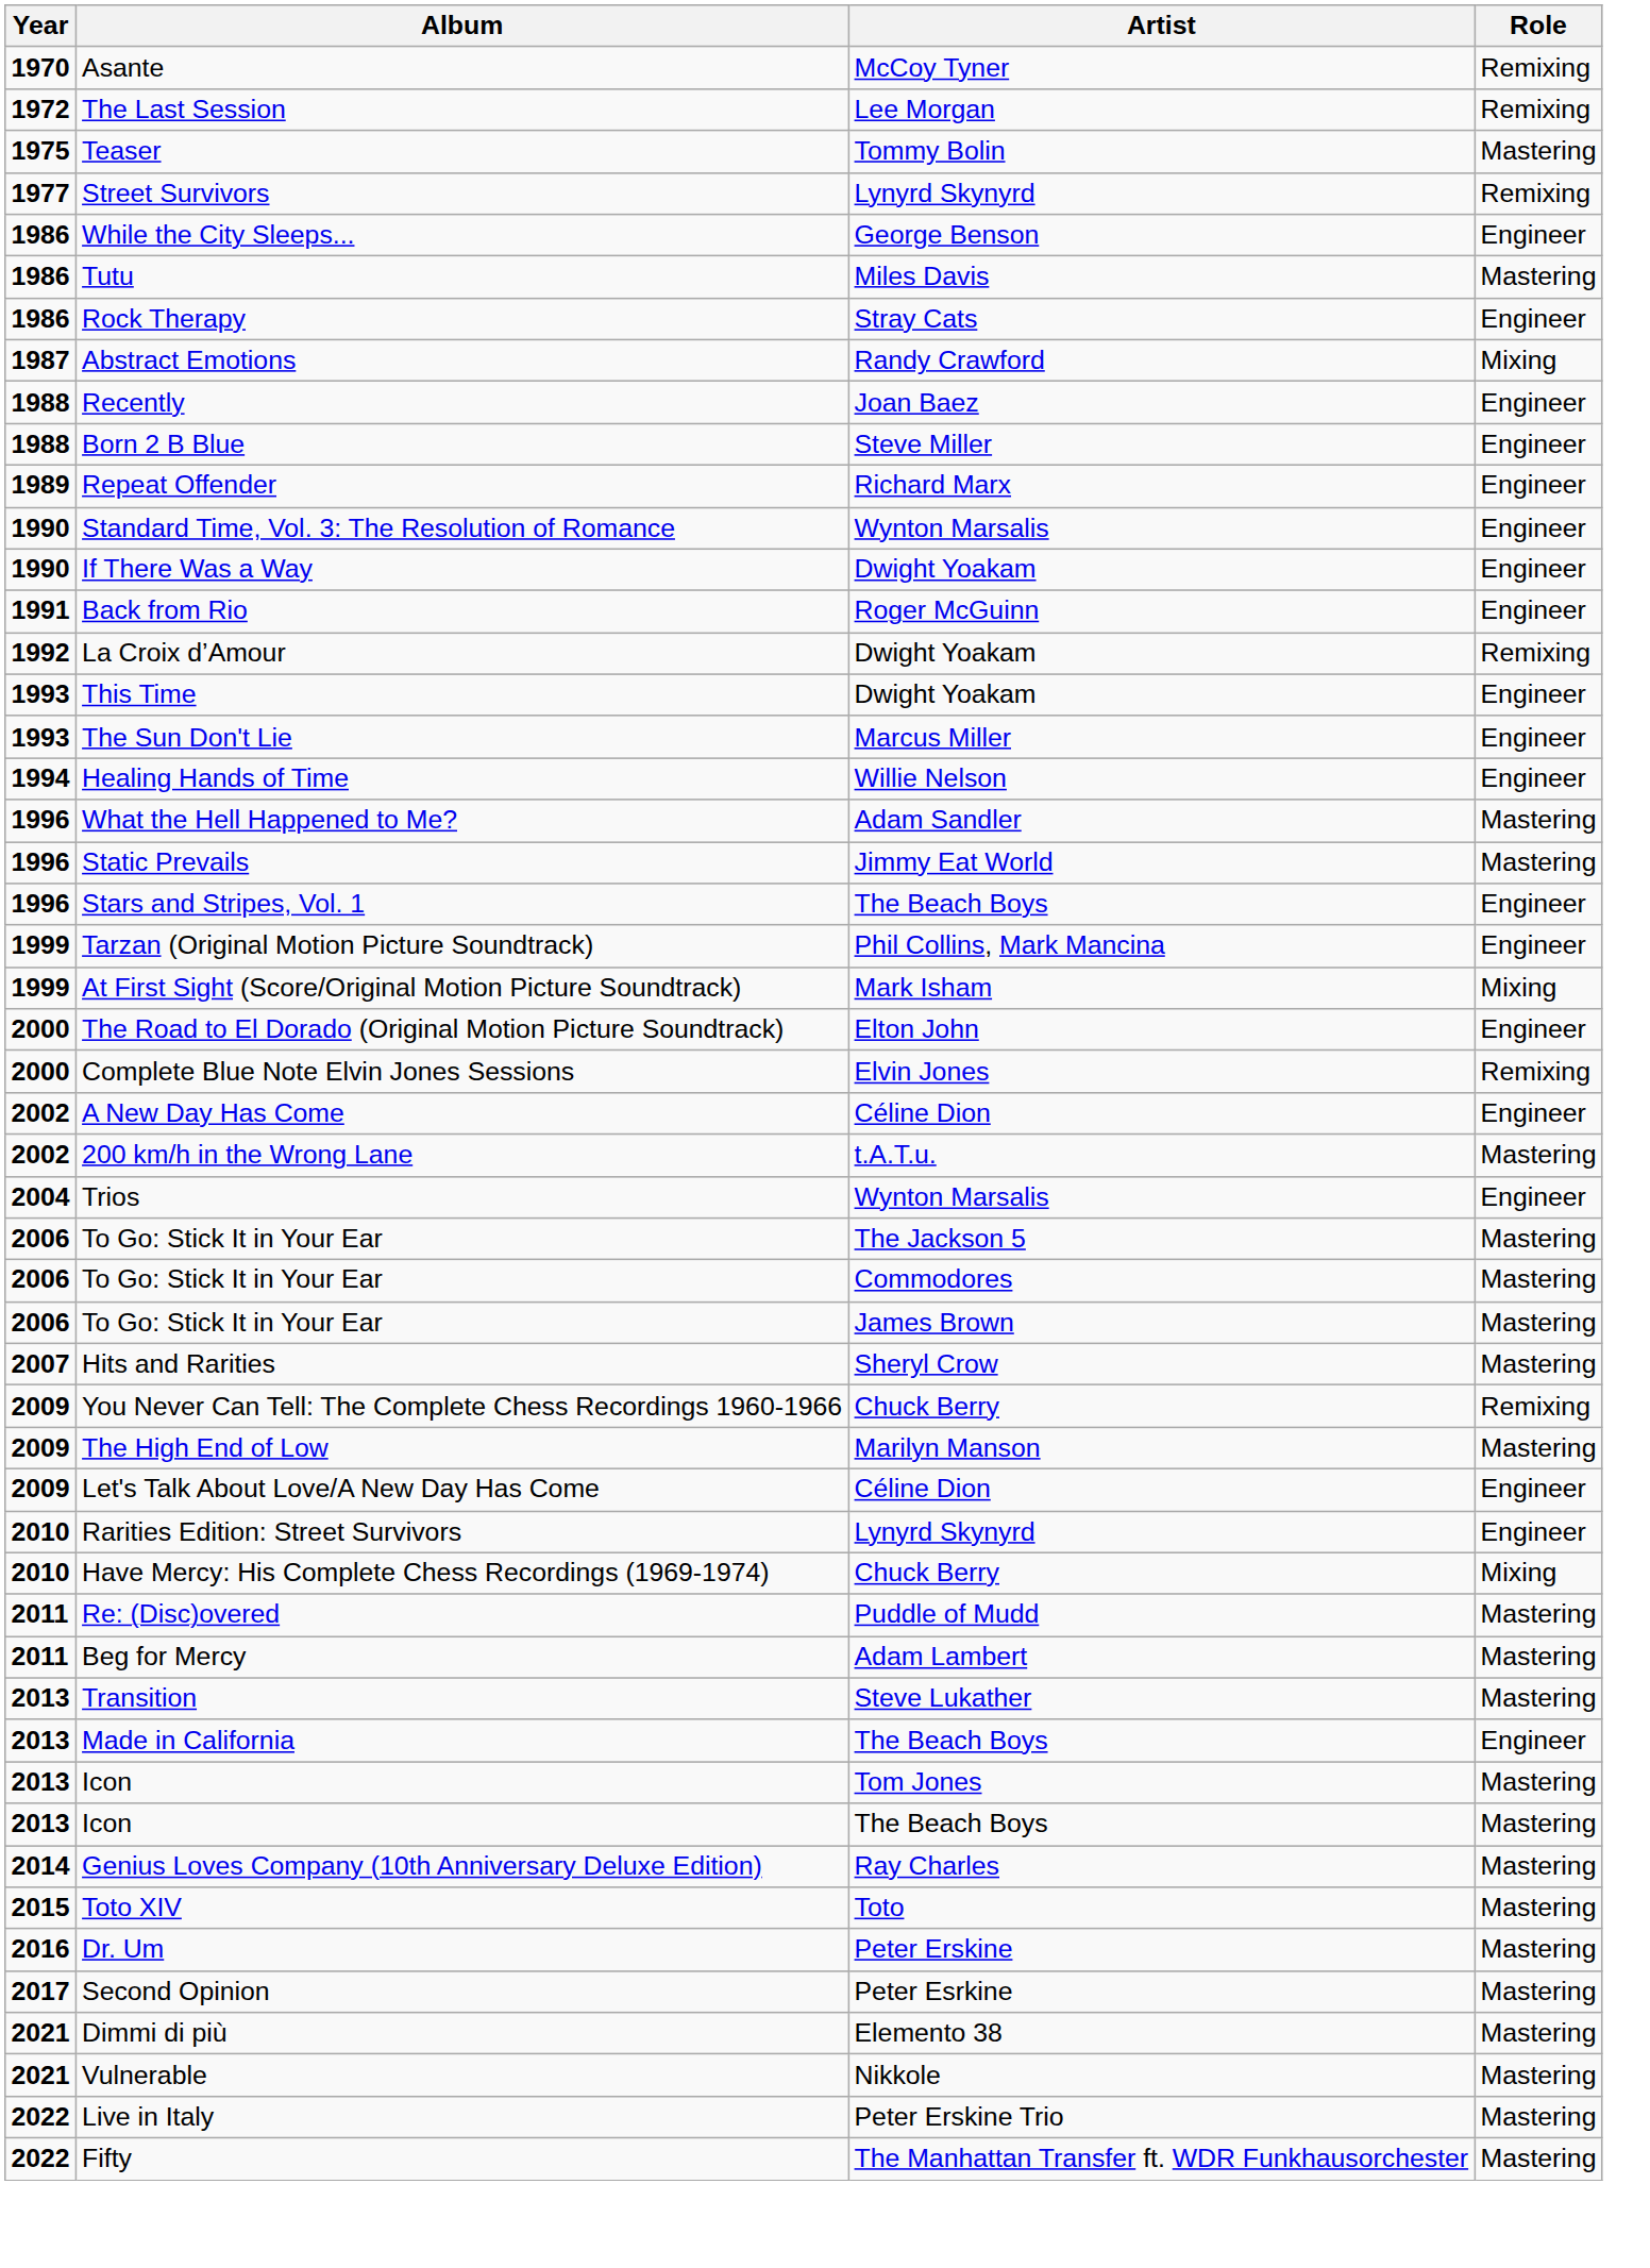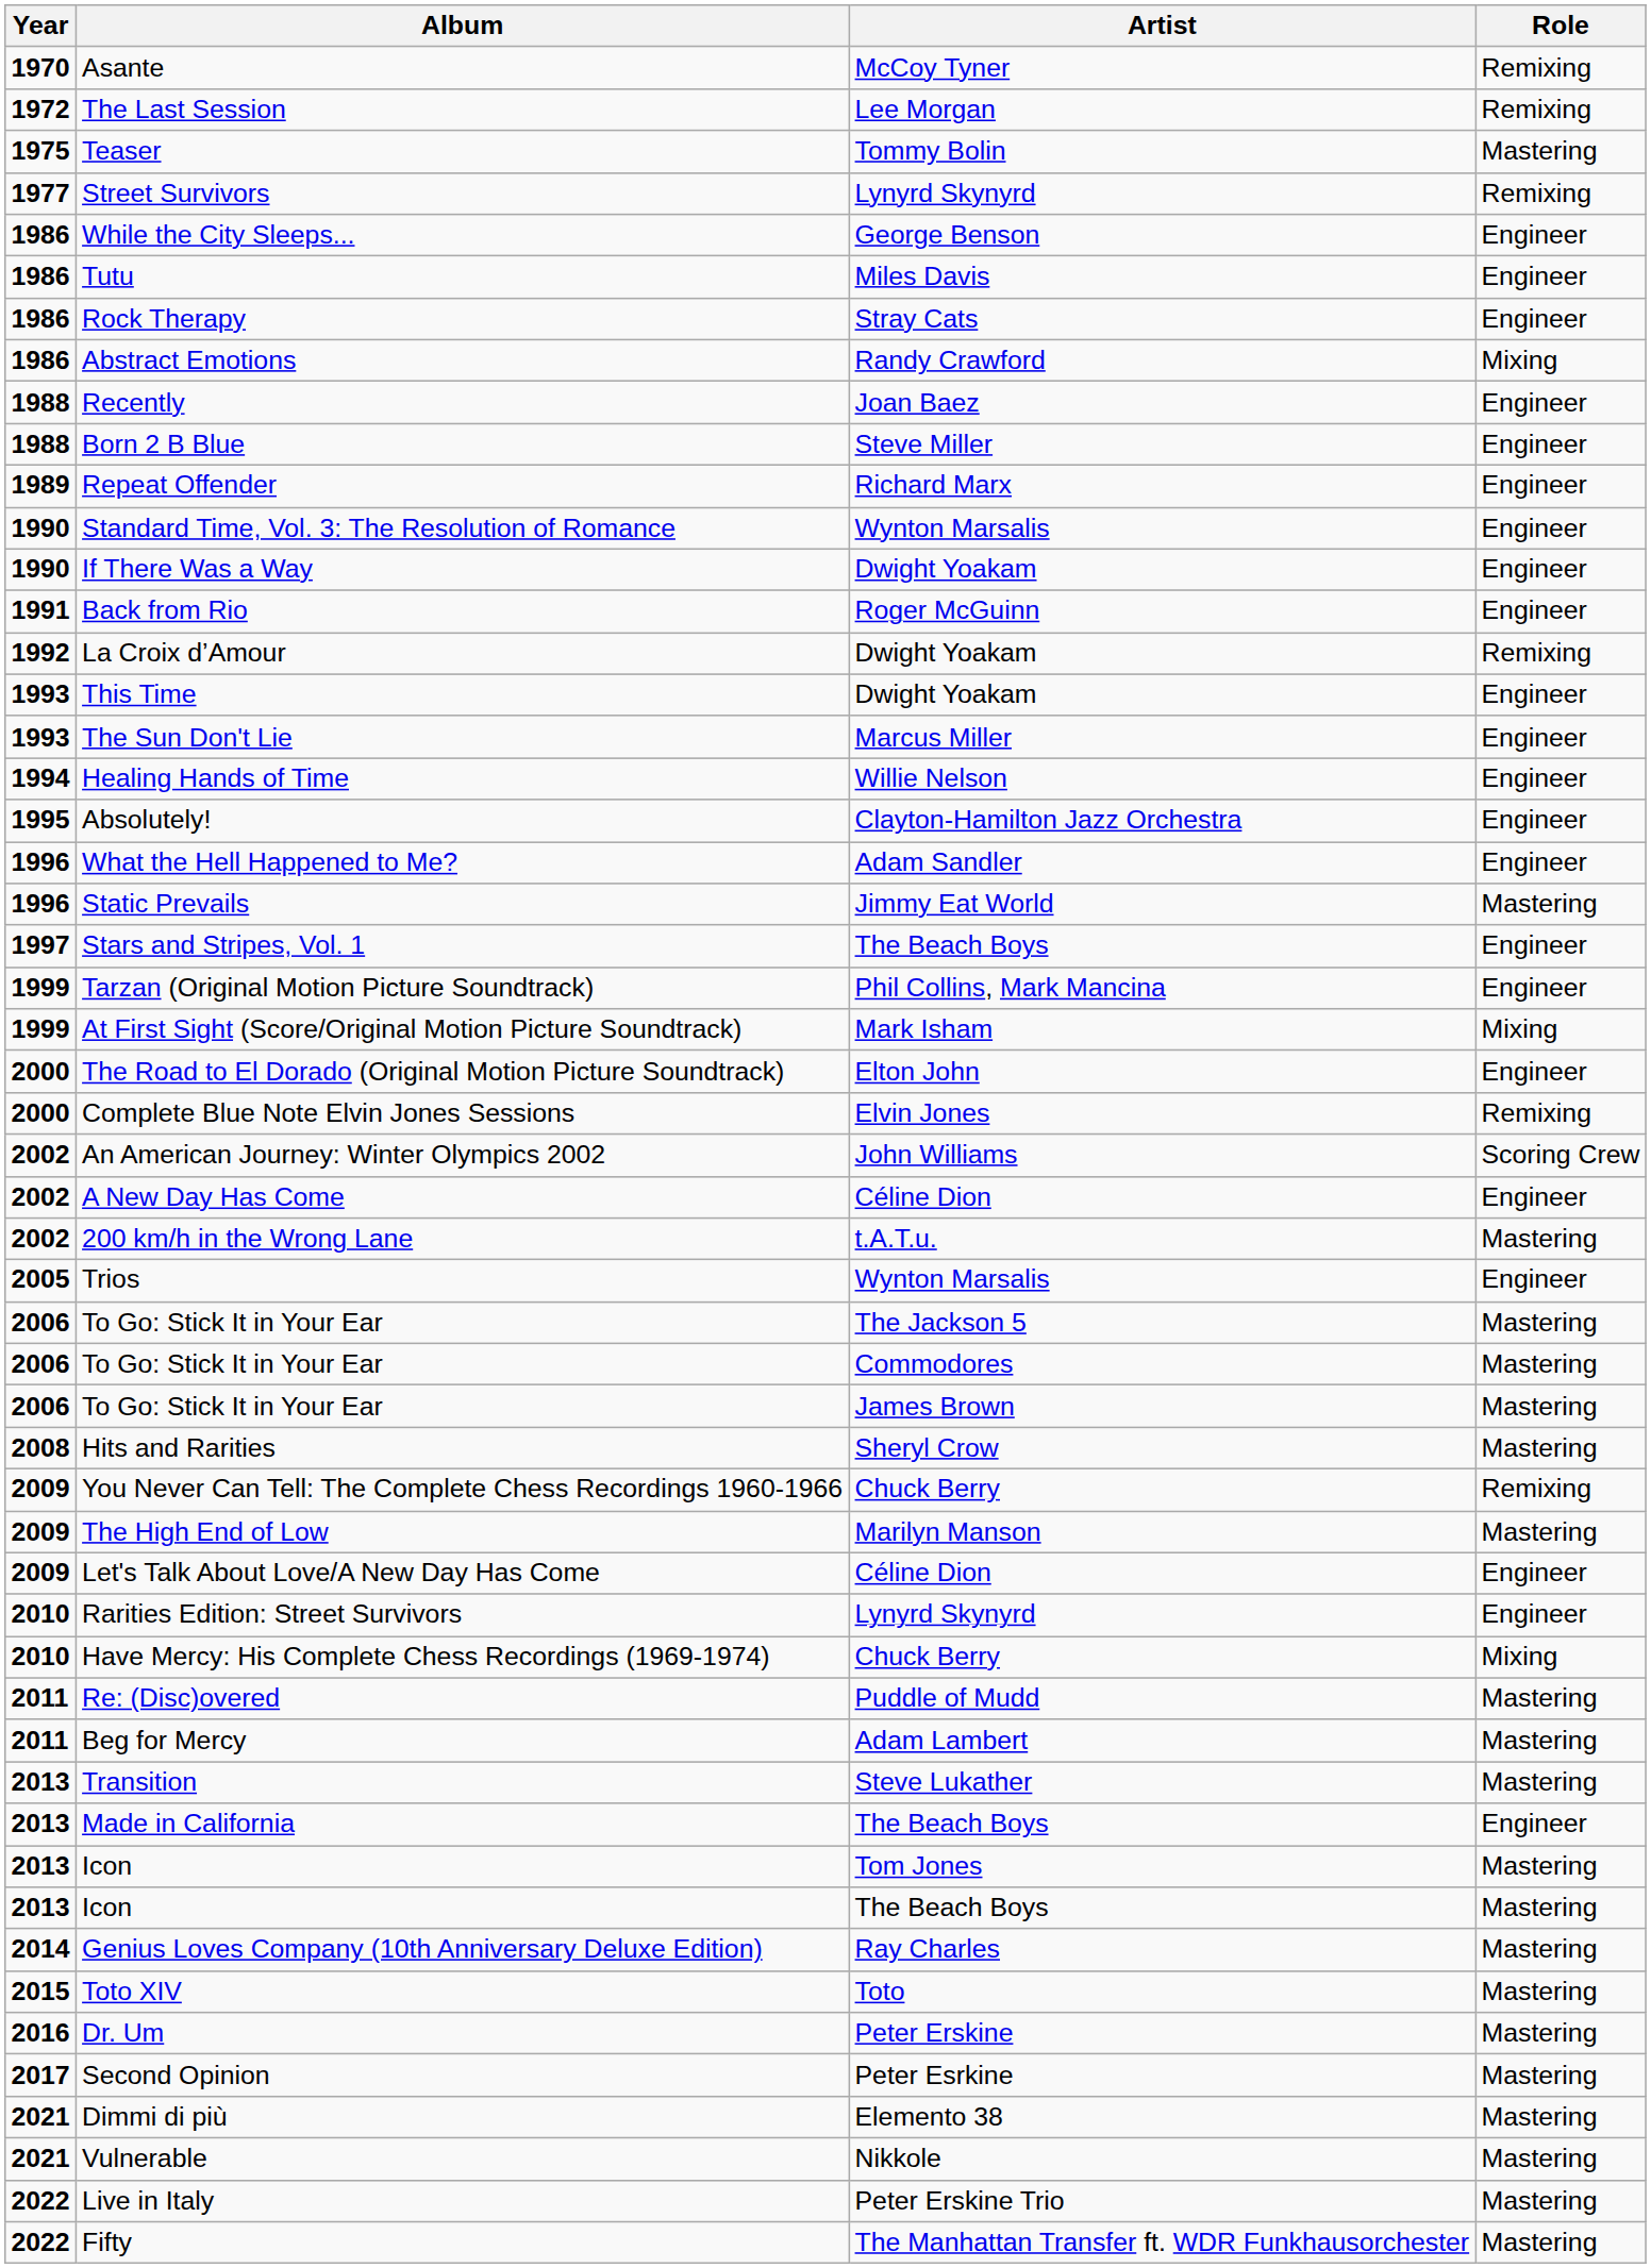Tutu | Role: Mastering -> Engineer
Abstract Emotions | Year: 1987 -> 1986
+ row: 1995 | Absolutely! | Clayton-Hamilton Jazz Orchestra | Engineer
What the Hell Happened to Me? | Role: Mastering -> Engineer
Stars and Stripes, Vol. 1 | Year: 1996 -> 1997
+ row: 2002 | An American Journey: Winter Olympics 2002 | John Williams | Scoring Crew
Trios | Year: 2004 -> 2005
Hits and Rarities | Year: 2007 -> 2008
